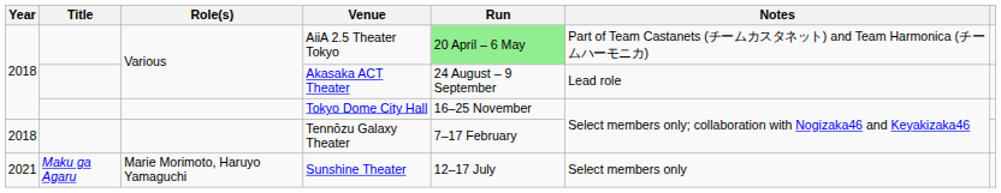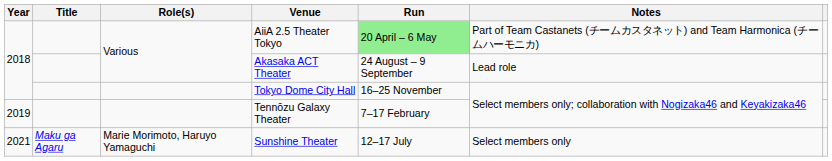Tennōzu Galaxy Theater | Year: 2018 -> 2019
